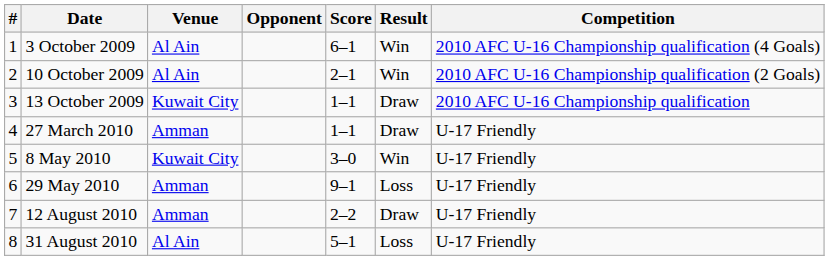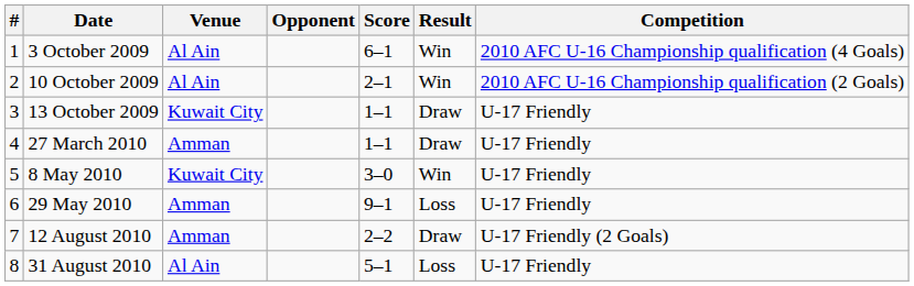13 October 2009 | Competition: 2010 AFC U-16 Championship qualification -> U-17 Friendly
12 August 2010 | Competition: U-17 Friendly -> U-17 Friendly (2 Goals)
